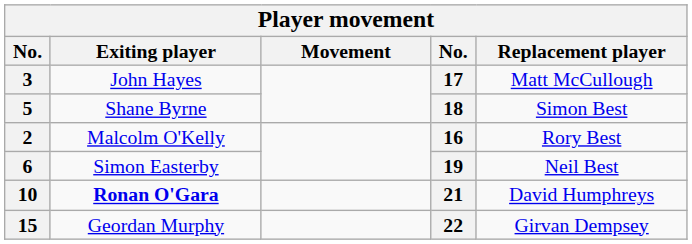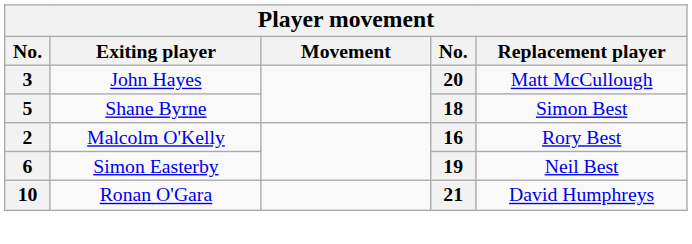3 | column 4: 17 -> 20
10 | Exiting player: bold -> normal
- row: 15 | Geordan Murphy | 22 | Girvan Dempsey
